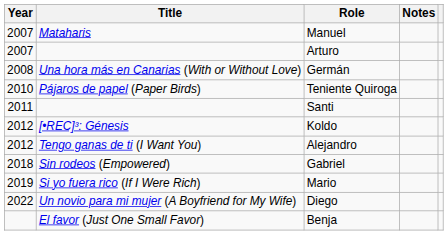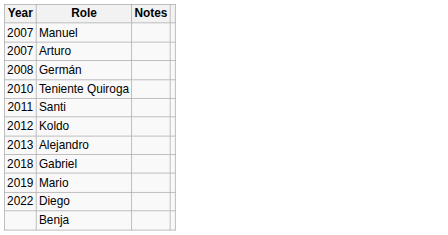- column: Title | Mataharis | Una hora más en Canarias (With or Without Love) | Pájaros de papel (Paper Birds) | [•REC]³: Génesis | Tengo ganas de ti (I Want You) | Sin rodeos (Empowered) | Si yo fuera rico (If I Were Rich) | Un novio para mi mujer (A Boyfriend for My Wife) | El favor (Just One Small Favor)
Alejandro | Year: 2012 -> 2013
